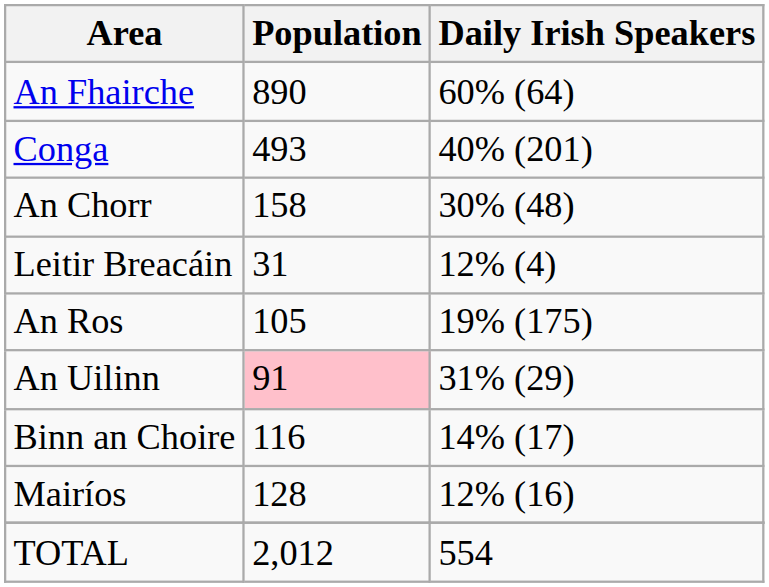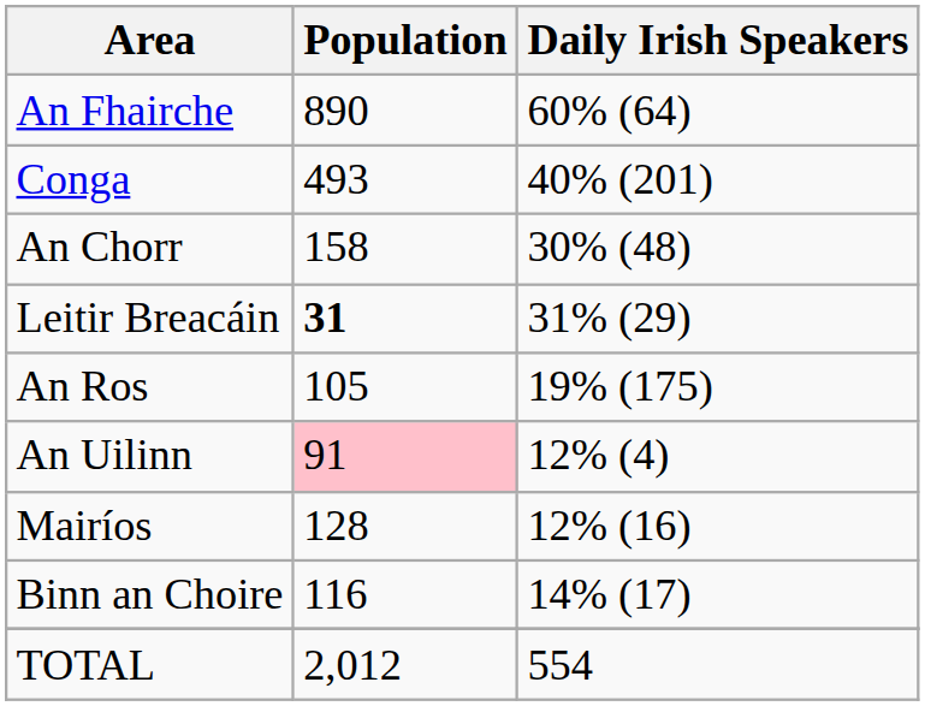Leitir Breacáin | Population: normal -> bold
Leitir Breacáin | Daily Irish Speakers: 12% (4) -> 31% (29)
An Uilinn | Daily Irish Speakers: 31% (29) -> 12% (4)
rows swapped: Mairíos <-> Binn an Choire
